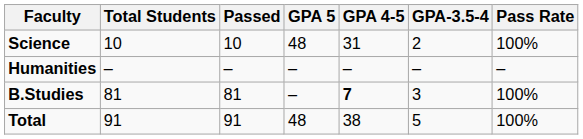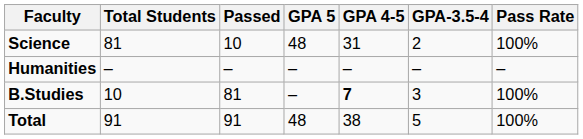Science | Total Students: 10 -> 81
B.Studies | Total Students: 81 -> 10
